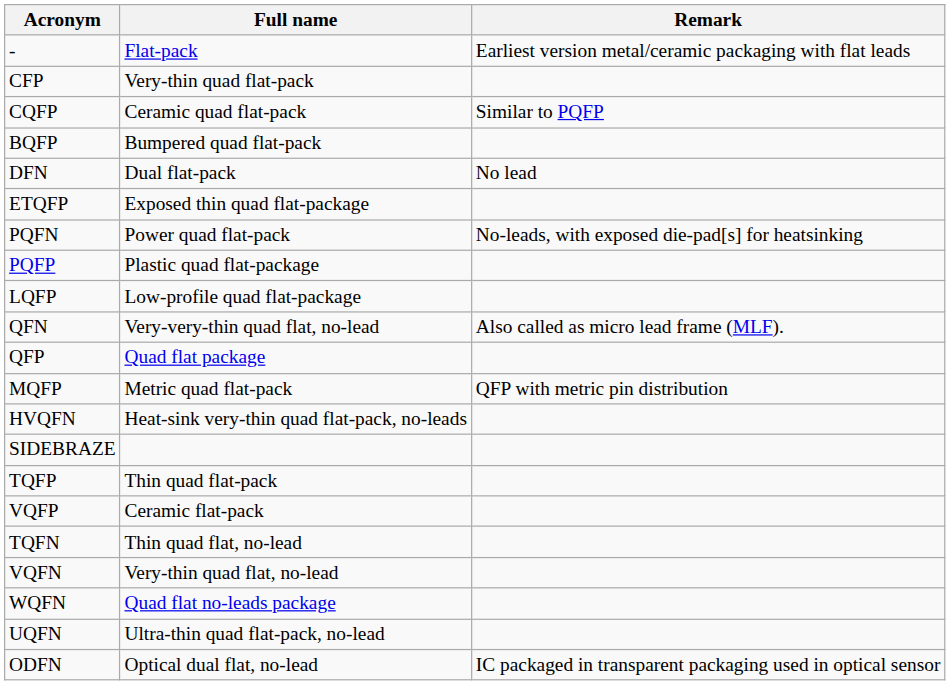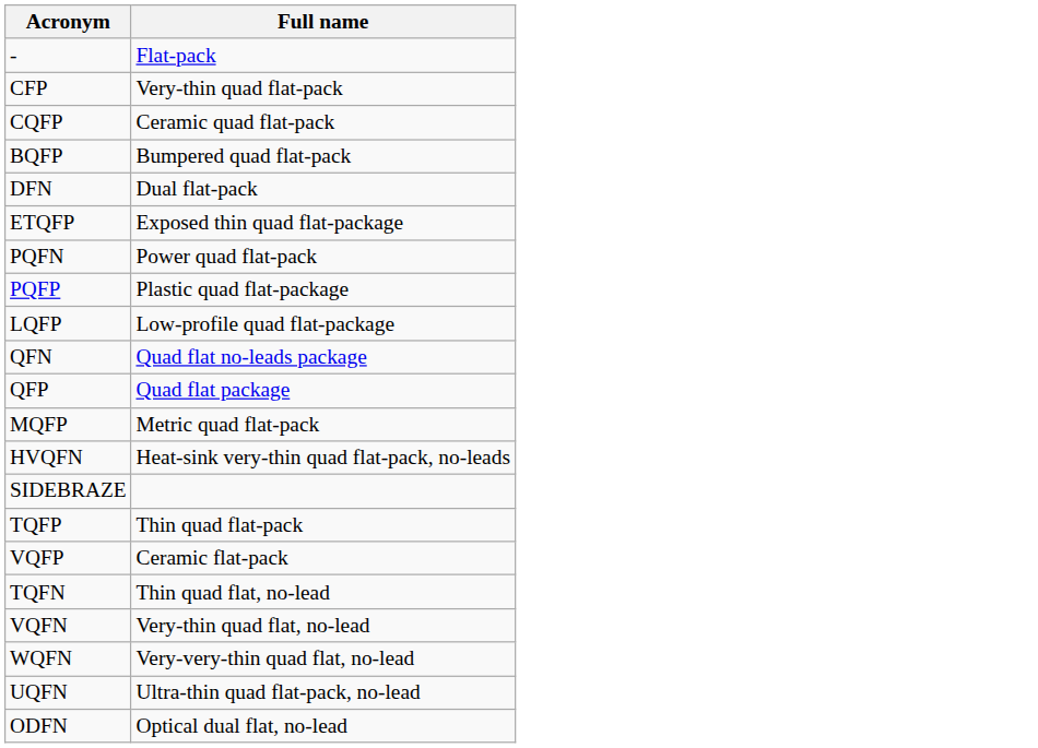- column: Remark | Earliest version metal/ceramic packaging with flat leads | Similar to PQFP | No lead | No-leads, with exposed die-pad[s] for heatsinking | Also called as micro lead frame (MLF). | QFP with metric pin distribution | IC packaged in transparent packaging used in optical sensor
QFN | Full name: Very-very-thin quad flat, no-lead -> Quad flat no-leads package
WQFN | Full name: Quad flat no-leads package -> Very-very-thin quad flat, no-lead
